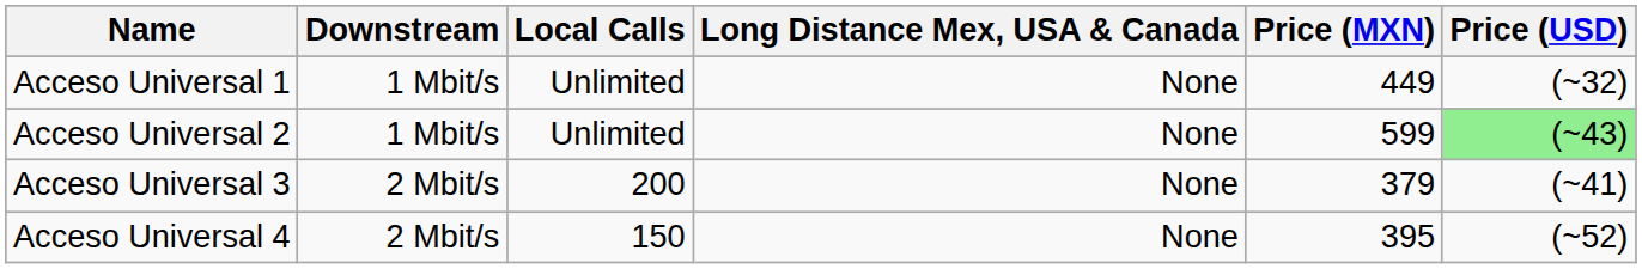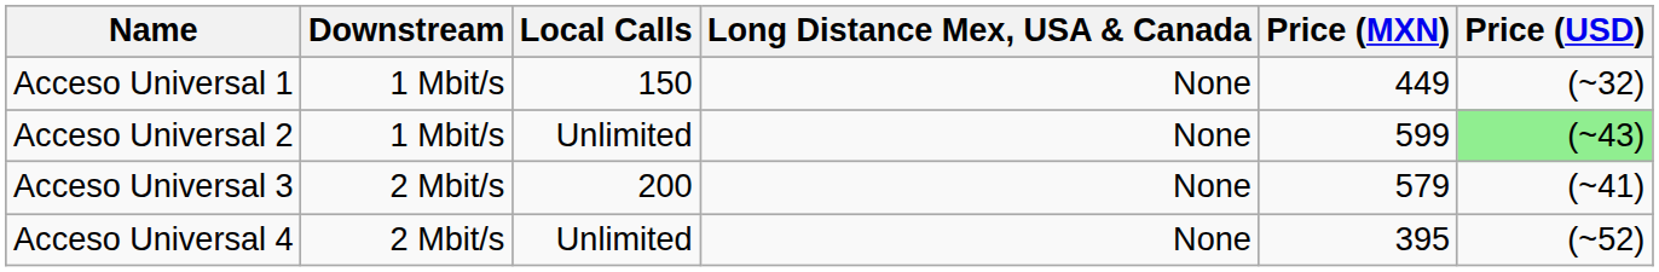Acceso Universal 1 | Local Calls: Unlimited -> 150
Acceso Universal 3 | Price (MXN): 379 -> 579
Acceso Universal 4 | Local Calls: 150 -> Unlimited
